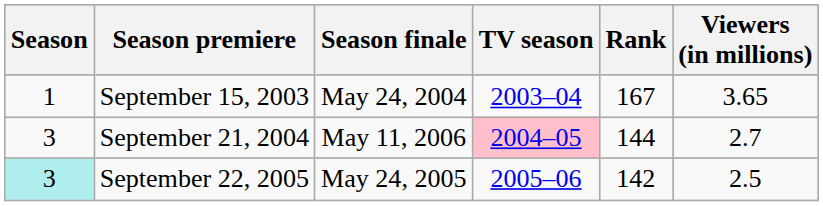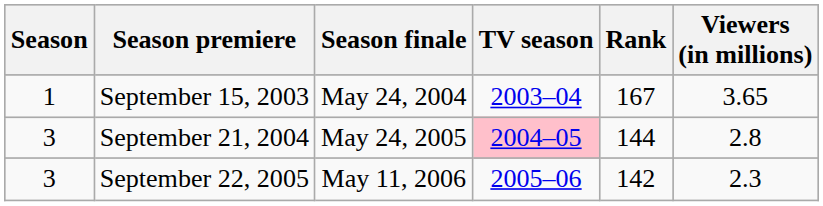September 21, 2004 | Season finale: May 11, 2006 -> May 24, 2005
September 21, 2004 | Viewers (in millions): 2.7 -> 2.8
September 22, 2005 | Season: paleturquoise background -> no background
September 22, 2005 | Season finale: May 24, 2005 -> May 11, 2006
September 22, 2005 | Viewers (in millions): 2.5 -> 2.3
